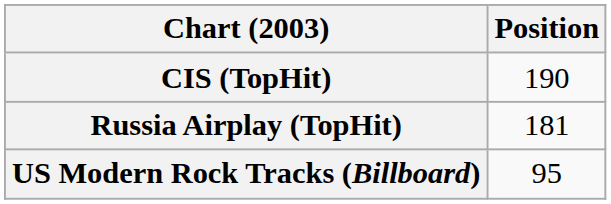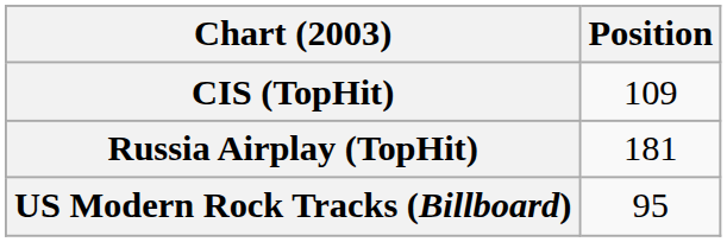CIS (TopHit) | Position: 190 -> 109
